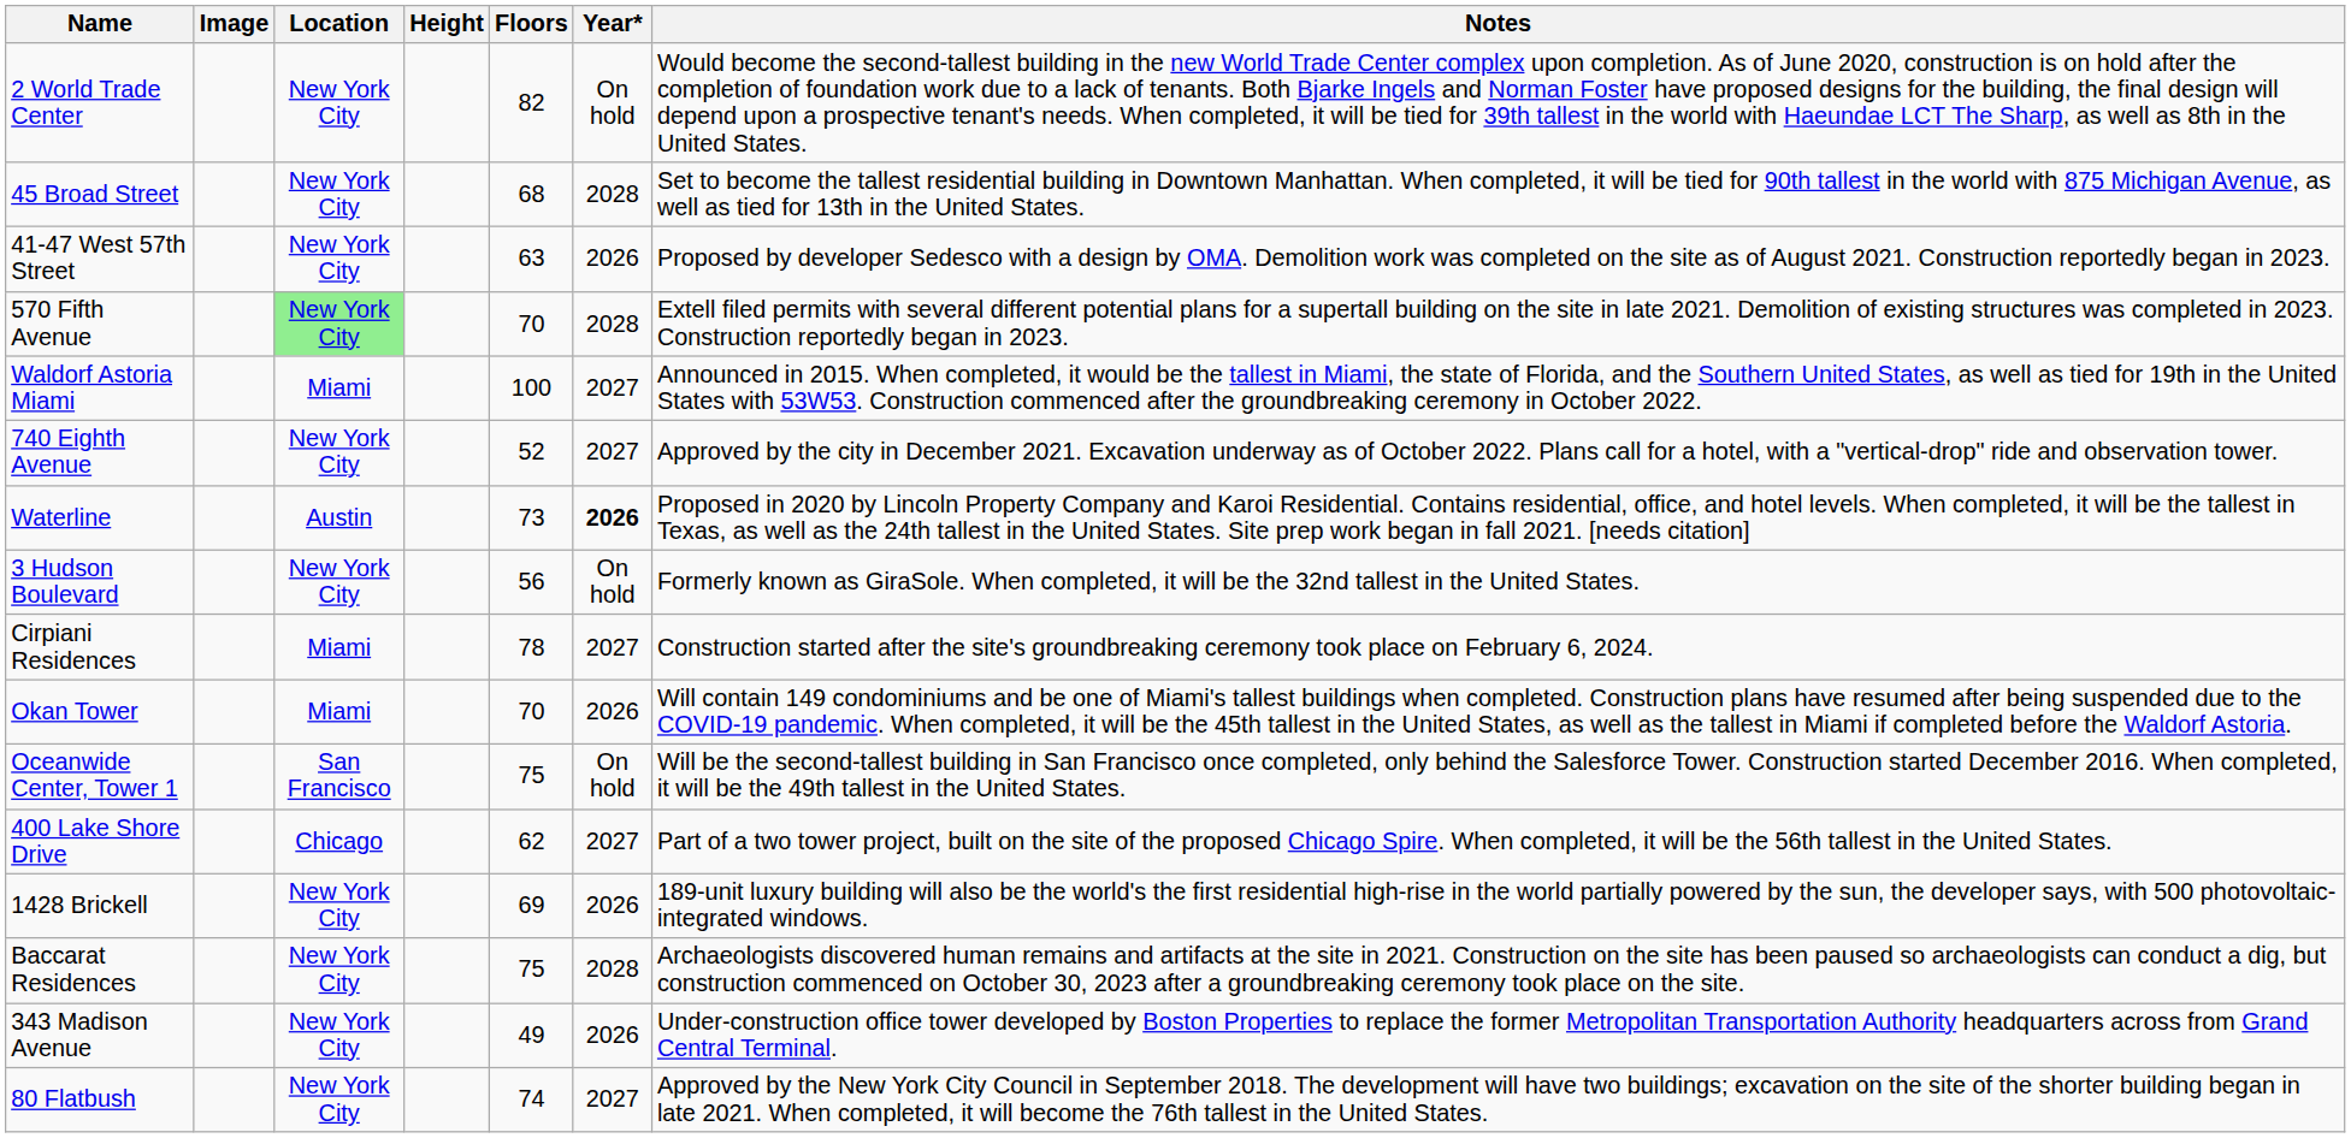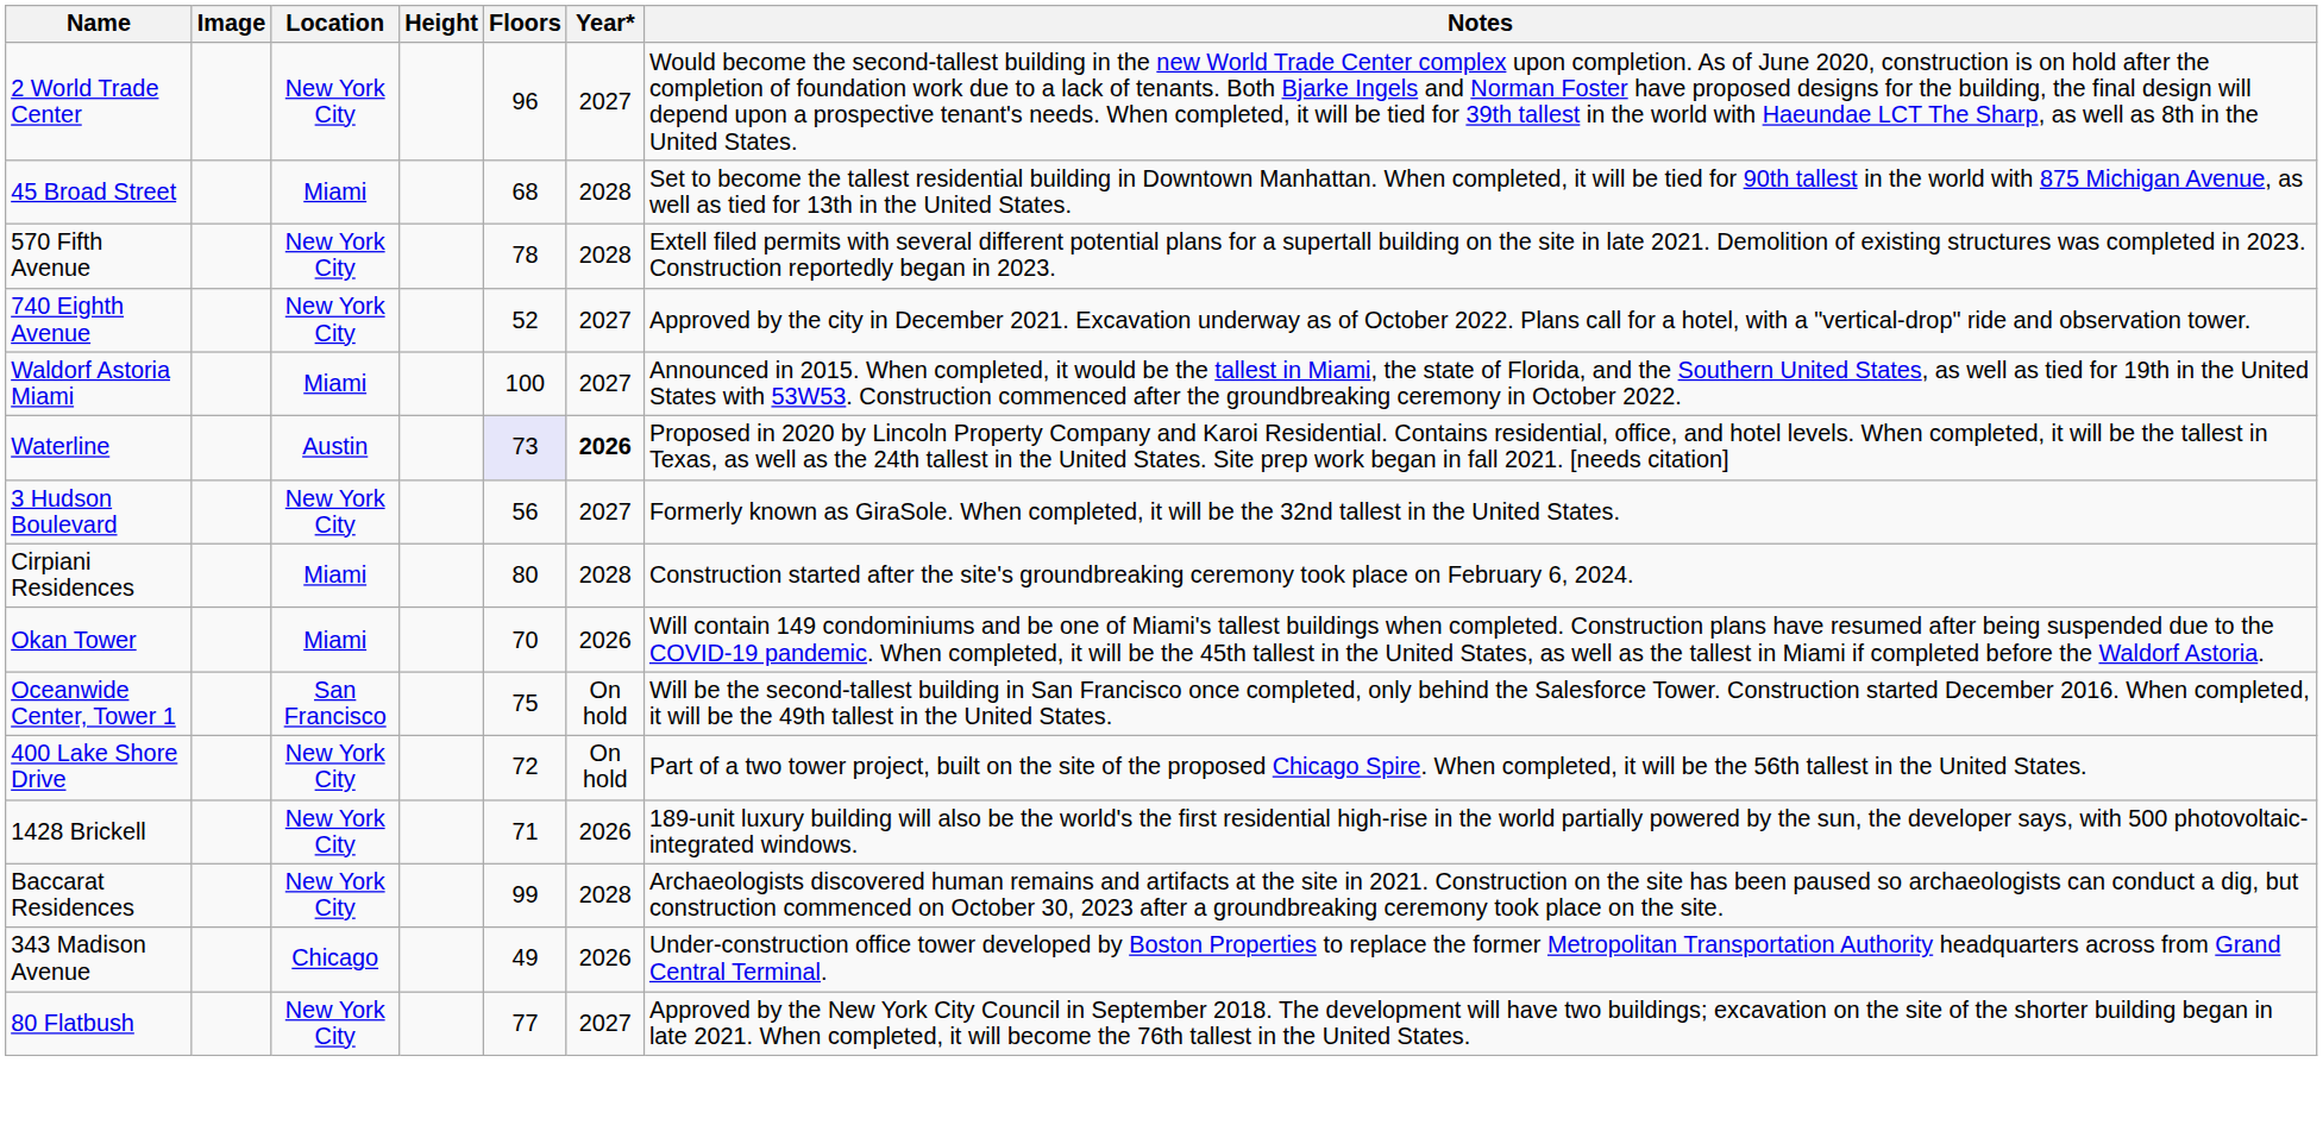2 World Trade Center | Floors: 82 -> 96
2 World Trade Center | Year*: On hold -> 2027
45 Broad Street | Location: New York City -> Miami
- row: 41-47 West 57th Street | New York City | 63 | 2026 | Proposed by developer Sedesco with a design by OMA. Demolition work was completed on the site as of August 2021. Construction reportedly began in 2023.
570 Fifth Avenue | Location: lightgreen background -> no background
570 Fifth Avenue | Floors: 70 -> 78
rows swapped: 740 Eighth Avenue <-> Waldorf Astoria Miami
Waterline | Floors: no background -> lavender background
3 Hudson Boulevard | Year*: On hold -> 2027
Cirpiani Residences | Floors: 78 -> 80
Cirpiani Residences | Year*: 2027 -> 2028
400 Lake Shore Drive | Location: Chicago -> New York City
400 Lake Shore Drive | Floors: 62 -> 72
400 Lake Shore Drive | Year*: 2027 -> On hold
1428 Brickell | Floors: 69 -> 71
Baccarat Residences | Floors: 75 -> 99
343 Madison Avenue | Location: New York City -> Chicago
80 Flatbush | Floors: 74 -> 77
